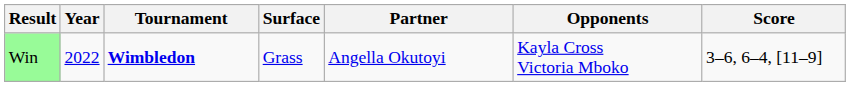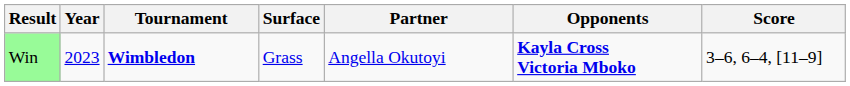Win | Year: 2022 -> 2023
Win | Opponents: normal -> bold
